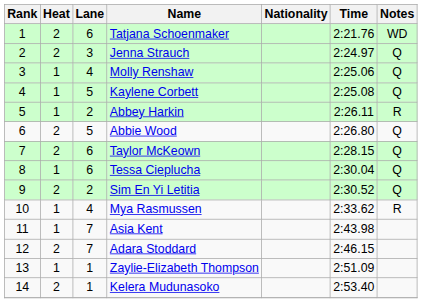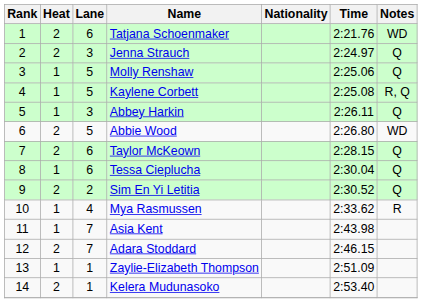Molly Renshaw | Lane: 4 -> 5
Kaylene Corbett | Notes: Q -> R, Q
Abbey Harkin | Lane: 2 -> 3
Abbey Harkin | Notes: R -> Q
Abbie Wood | Notes: Q -> WD
